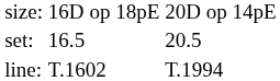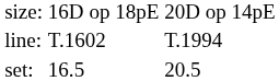rows swapped: set: <-> line:
